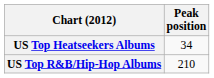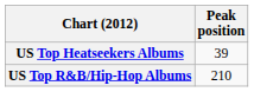US Top Heatseekers Albums | Peak position: 34 -> 39
